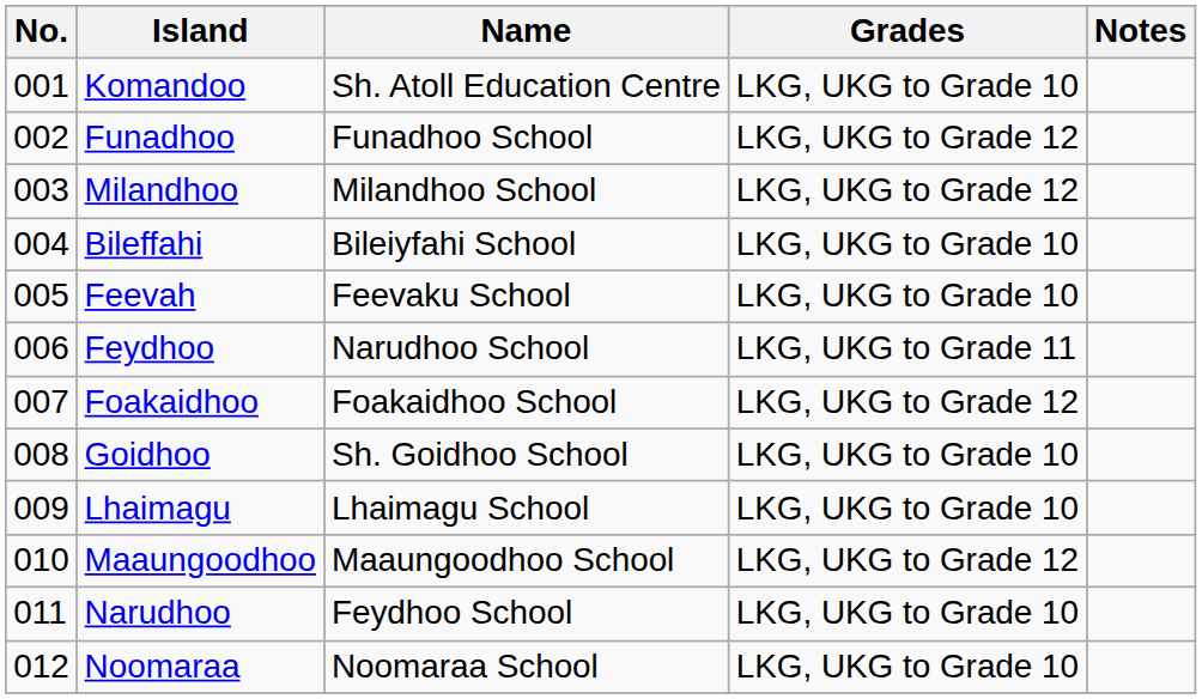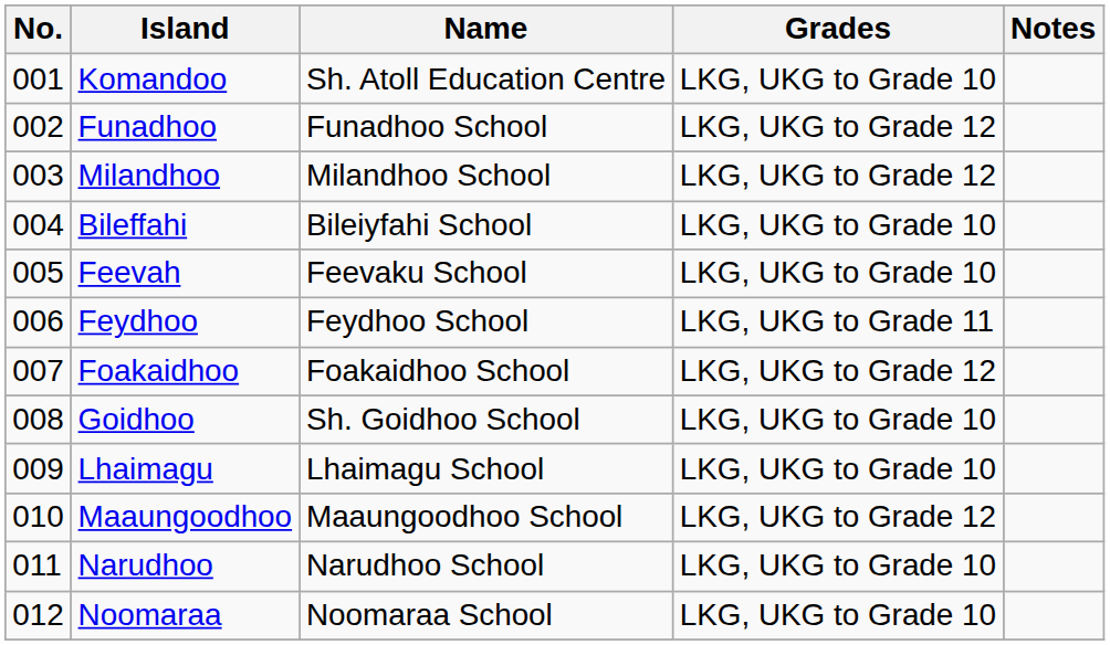Feydhoo | Name: Narudhoo School -> Feydhoo School
Narudhoo | Name: Feydhoo School -> Narudhoo School
